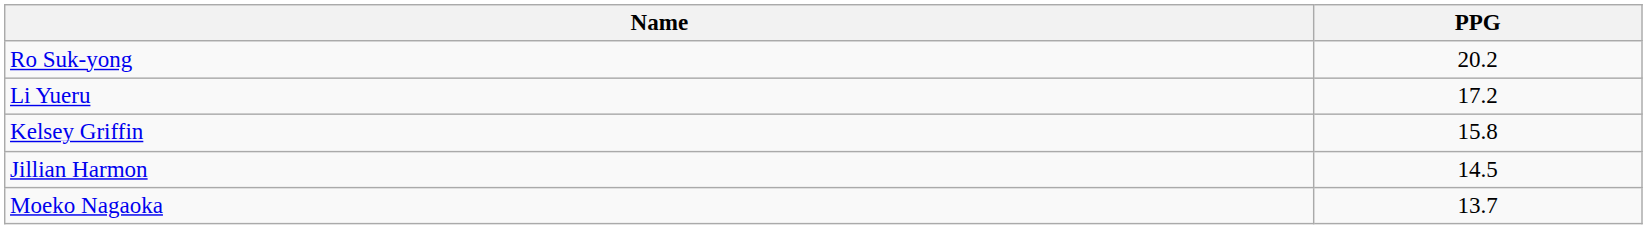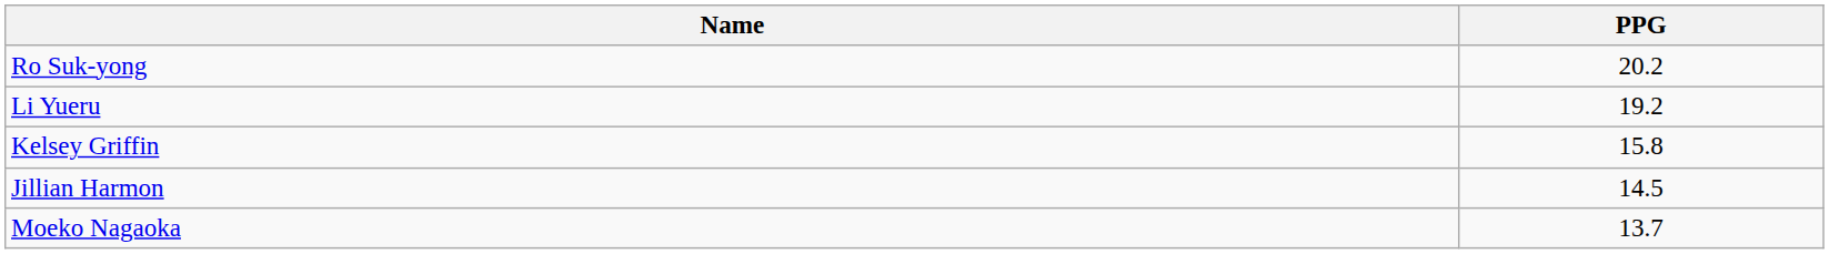Li Yueru | PPG: 17.2 -> 19.2
